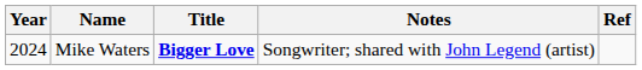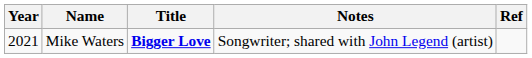Mike Waters | Year: 2024 -> 2021
